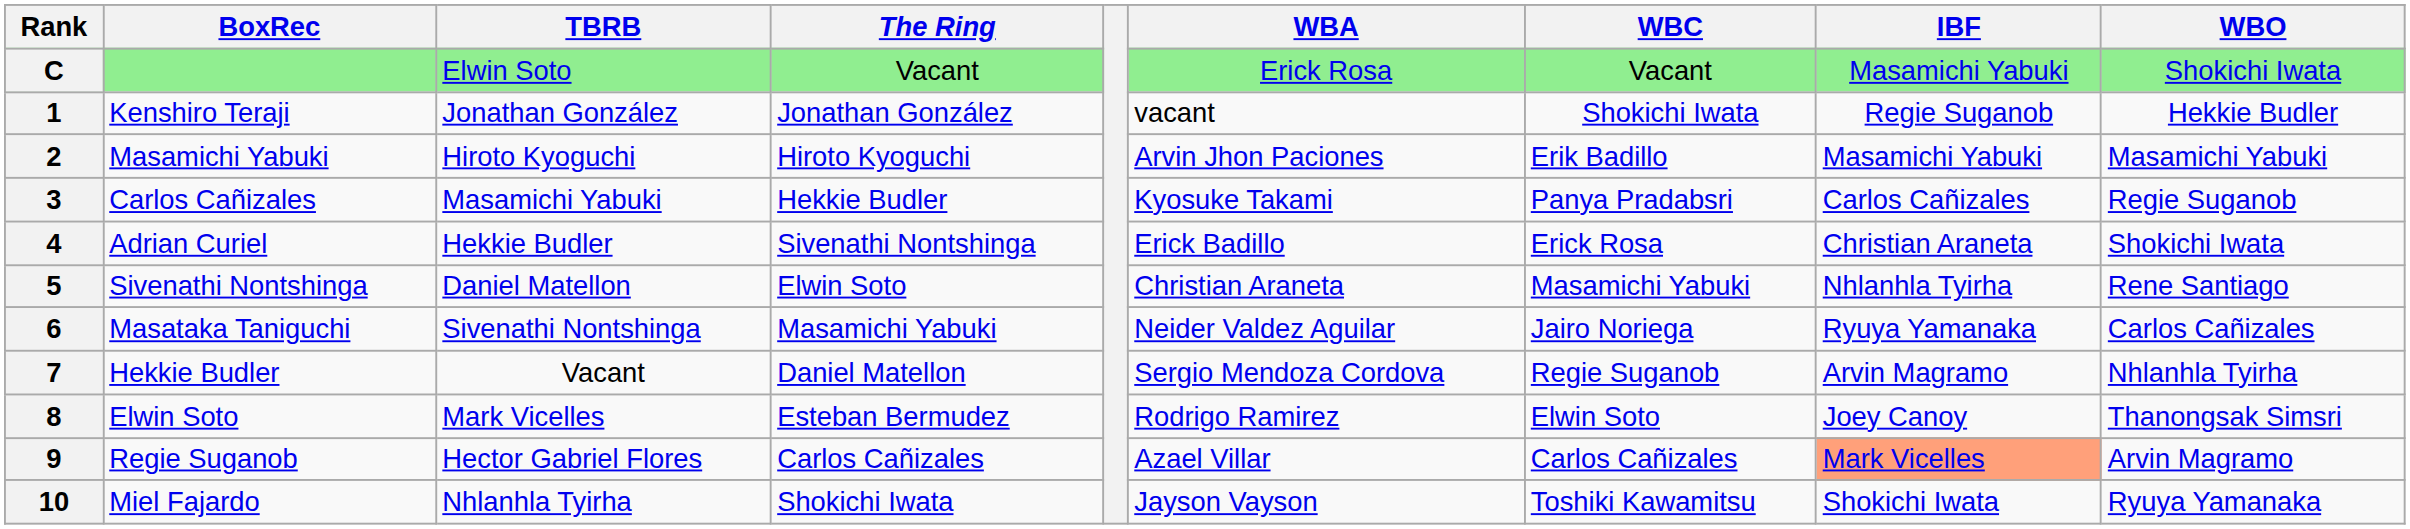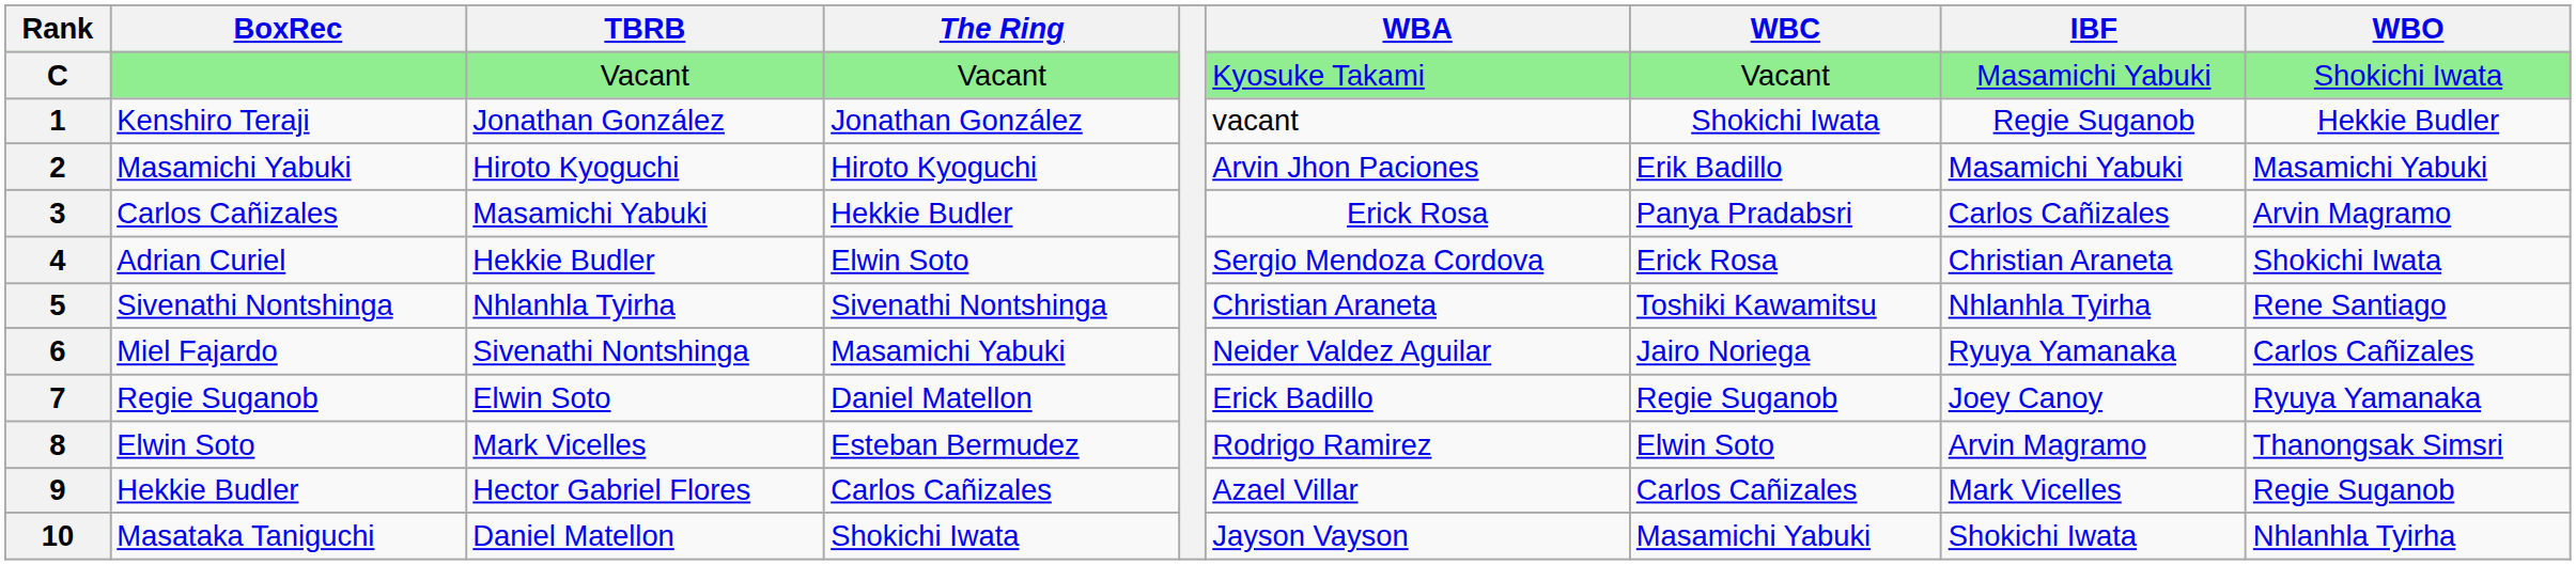C | TBRB: Elwin Soto -> Vacant
C | WBA: Erick Rosa -> Kyosuke Takami
3 | WBA: Kyosuke Takami -> Erick Rosa
3 | WBO: Regie Suganob -> Arvin Magramo
4 | The Ring: Sivenathi Nontshinga -> Elwin Soto
4 | WBA: Erick Badillo -> Sergio Mendoza Cordova
5 | TBRB: Daniel Matellon -> Nhlanhla Tyirha
5 | The Ring: Elwin Soto -> Sivenathi Nontshinga
5 | WBC: Masamichi Yabuki -> Toshiki Kawamitsu
6 | BoxRec: Masataka Taniguchi -> Miel Fajardo
7 | BoxRec: Hekkie Budler -> Regie Suganob
7 | TBRB: Vacant -> Elwin Soto
7 | WBA: Sergio Mendoza Cordova -> Erick Badillo
7 | IBF: Arvin Magramo -> Joey Canoy
7 | WBO: Nhlanhla Tyirha -> Ryuya Yamanaka
8 | IBF: Joey Canoy -> Arvin Magramo
9 | BoxRec: Regie Suganob -> Hekkie Budler
9 | IBF: lightsalmon background -> no background
9 | WBO: Arvin Magramo -> Regie Suganob
10 | BoxRec: Miel Fajardo -> Masataka Taniguchi
10 | TBRB: Nhlanhla Tyirha -> Daniel Matellon
10 | WBC: Toshiki Kawamitsu -> Masamichi Yabuki
10 | WBO: Ryuya Yamanaka -> Nhlanhla Tyirha
